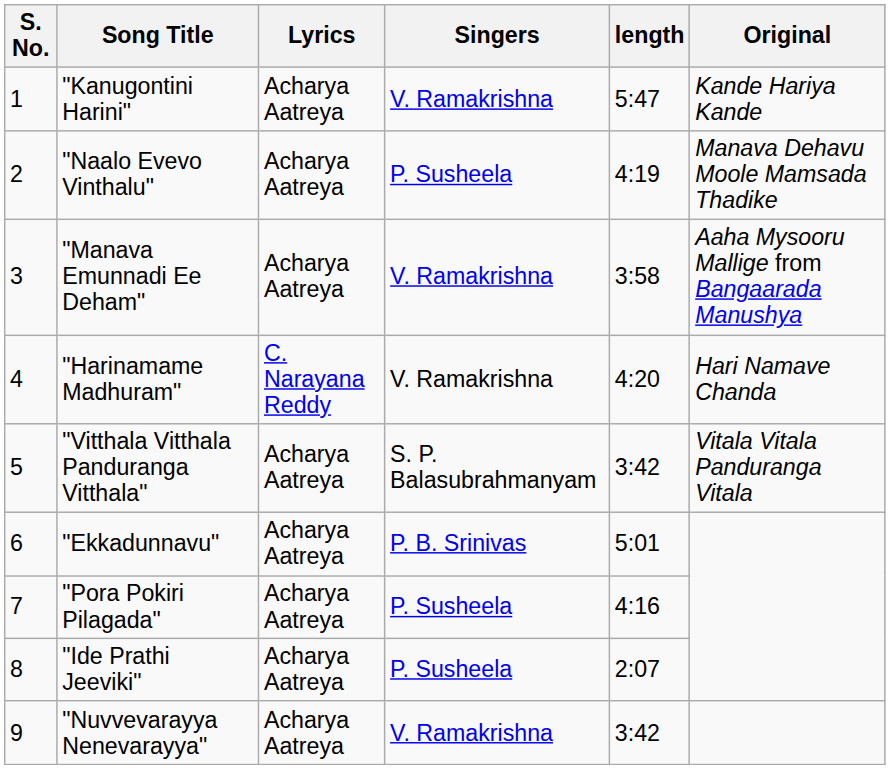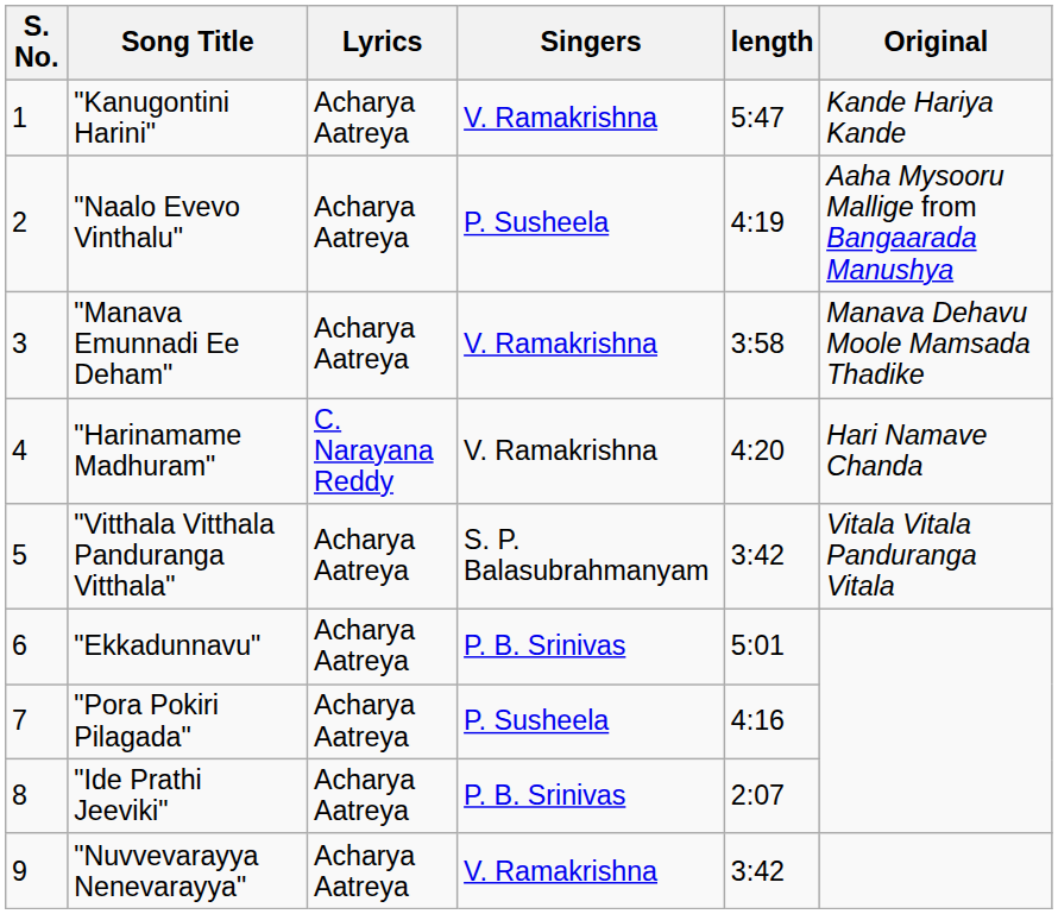"Naalo Evevo Vinthalu" | Original: Manava Dehavu Moole Mamsada Thadike -> Aaha Mysooru Mallige from Bangaarada Manushya
"Manava Emunnadi Ee Deham" | Original: Aaha Mysooru Mallige from Bangaarada Manushya -> Manava Dehavu Moole Mamsada Thadike
"Ide Prathi Jeeviki" | Singers: P. Susheela -> P. B. Srinivas
